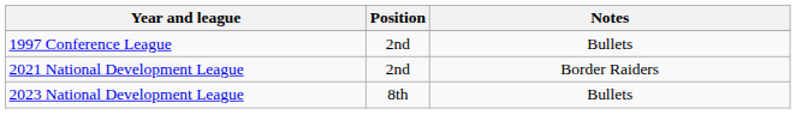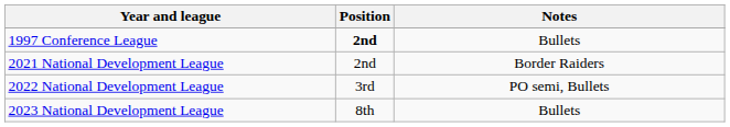1997 Conference League | Position: normal -> bold
+ row: 2022 National Development League | 3rd | PO semi, Bullets
